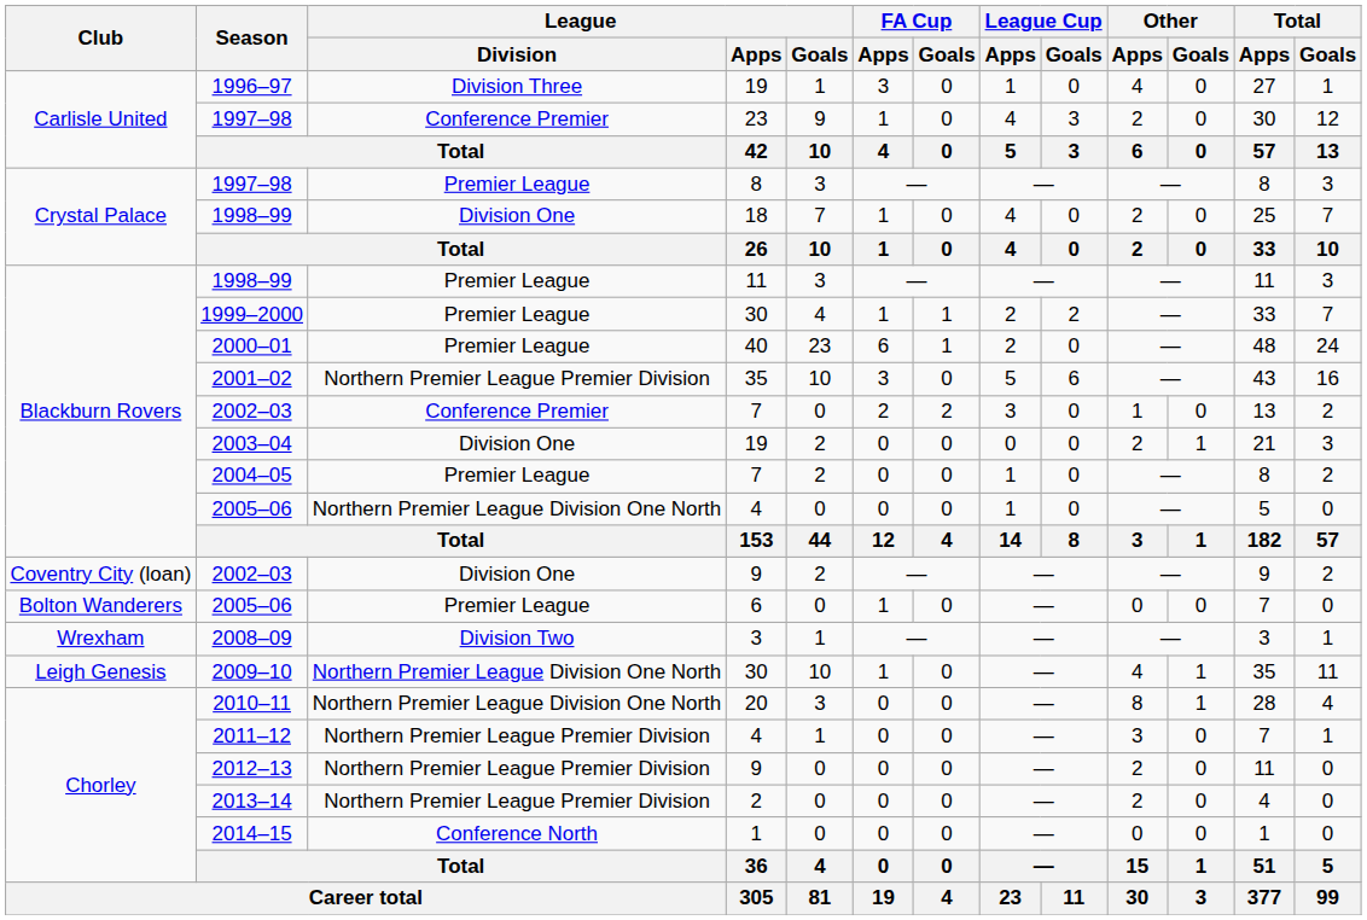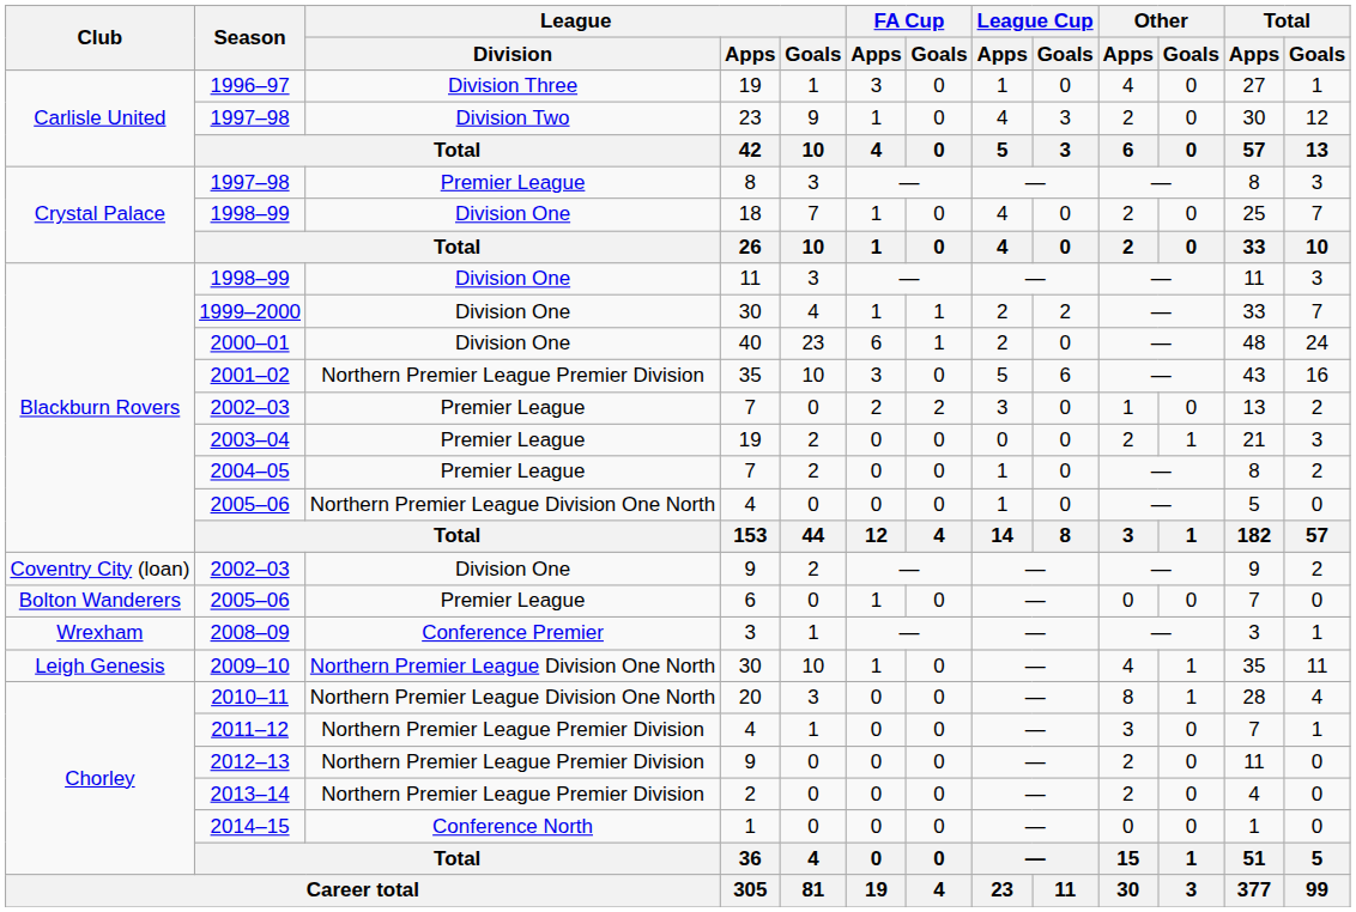1997–98 / 23 | League / Division: Conference Premier -> Division Two
1998–99 / 11 | League / Division: Premier League -> Division One
1999–2000 | League / Division: Premier League -> Division One
2000–01 | League / Division: Premier League -> Division One
2002–03 / 7 | League / Division: Conference Premier -> Premier League
2003–04 | League / Division: Division One -> Premier League
2008–09 | League / Division: Division Two -> Conference Premier
